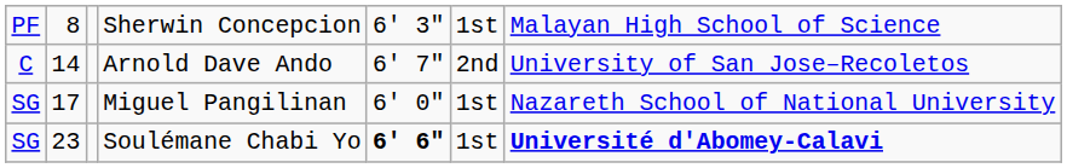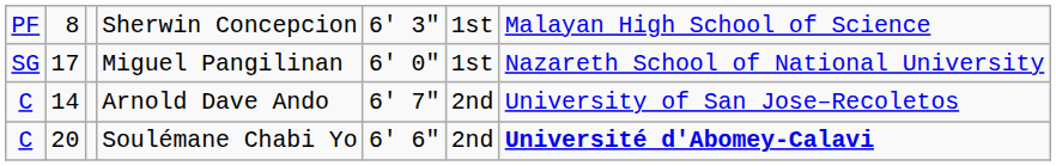rows swapped: Arnold Dave Ando <-> Miguel Pangilinan
Soulémane Chabi Yo | column 1: SG -> C
Soulémane Chabi Yo | column 2: 23 -> 20
Soulémane Chabi Yo | column 5: bold -> normal
Soulémane Chabi Yo | column 6: 1st -> 2nd
